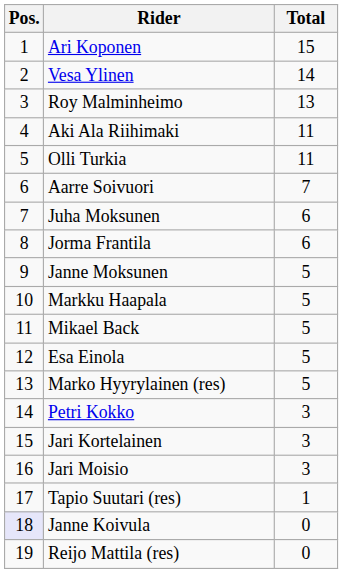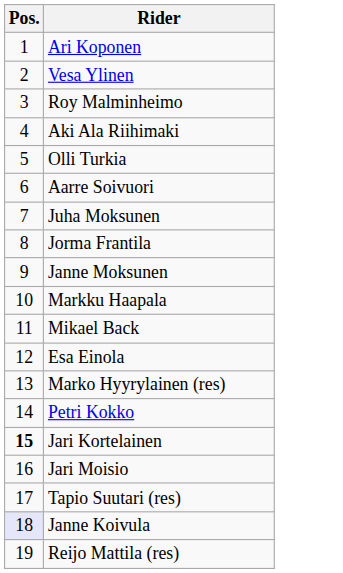- column: Total | 15 | 14 | 13 | 11 | 11 | 7 | 6 | 6 | 5 | 5 | 5 | 5 | 5 | 3 | 3 | 3 | 1 | 0 | 0
Jari Kortelainen | Pos.: normal -> bold
